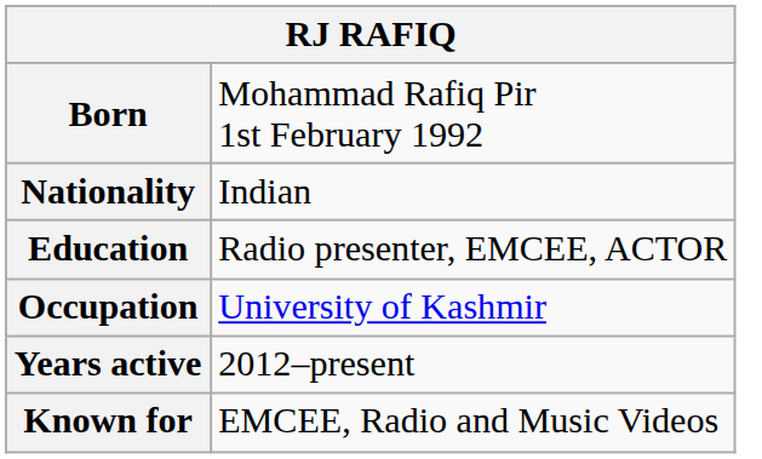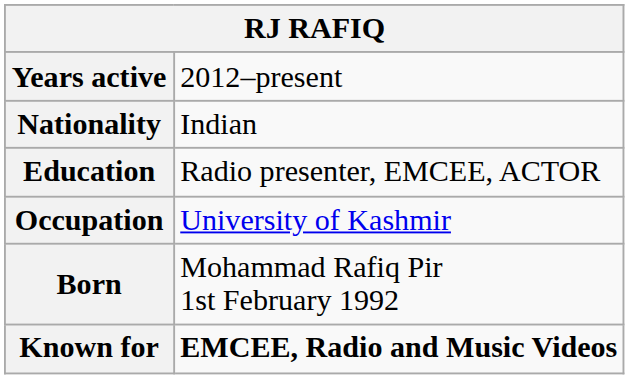rows swapped: Born <-> Years active
Known for | column 2: normal -> bold
